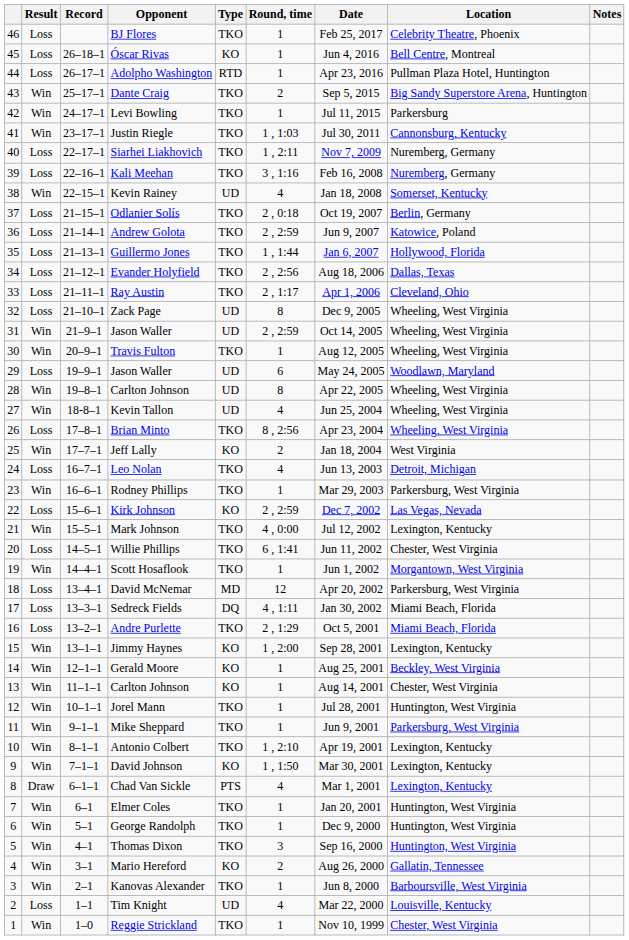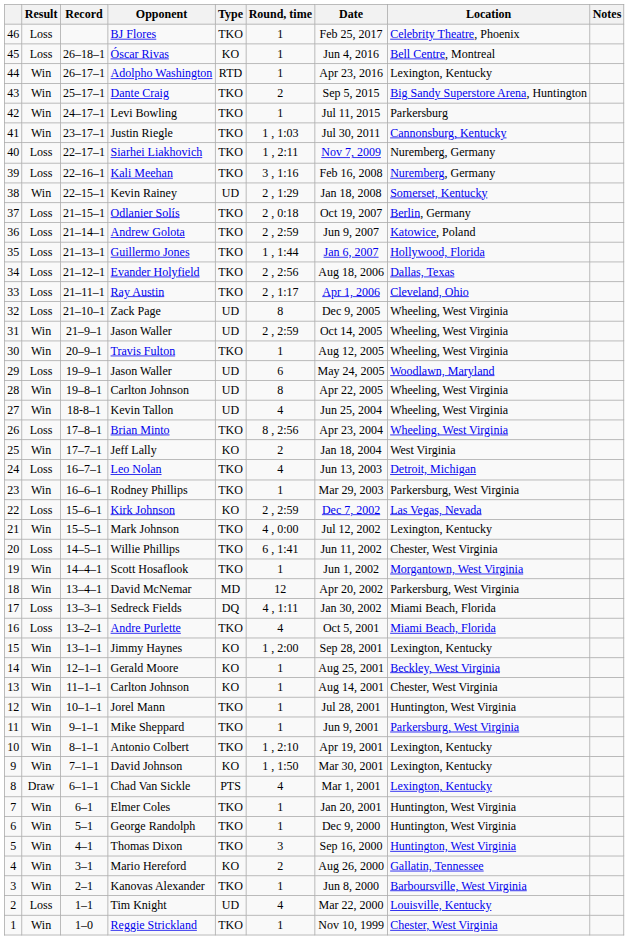Adolpho Washington | Result: Loss -> Win
Adolpho Washington | Location: Pullman Plaza Hotel, Huntington -> Lexington, Kentucky
Kevin Rainey | Round, time: 4 -> 2 , 1:29
David McNemar | Result: Loss -> Win
Andre Purlette | Round, time: 2 , 1:29 -> 4
